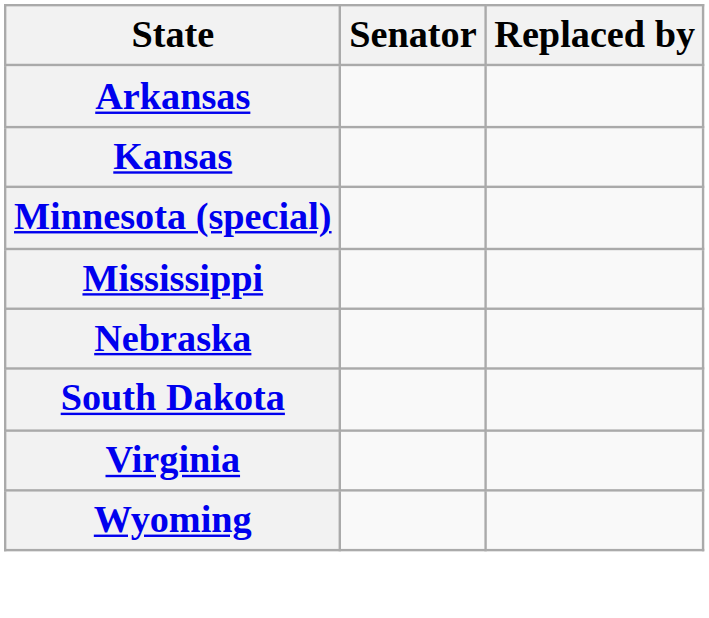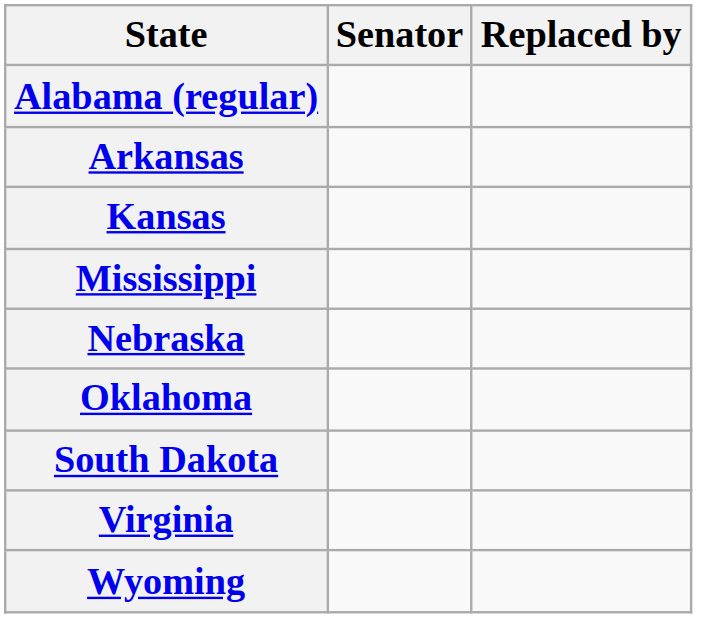+ row: Alabama (regular)
- row: Minnesota (special)
+ row: Oklahoma
